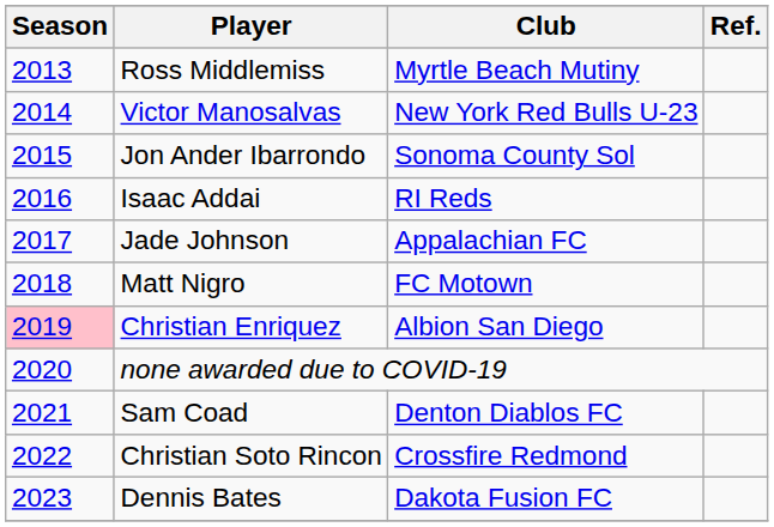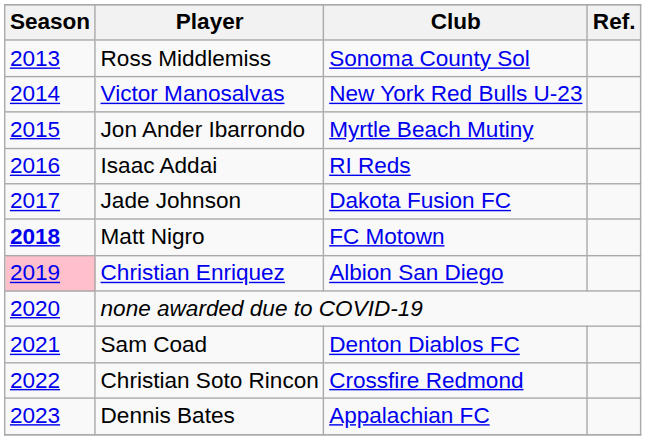Ross Middlemiss | Club: Myrtle Beach Mutiny -> Sonoma County Sol
Jon Ander Ibarrondo | Club: Sonoma County Sol -> Myrtle Beach Mutiny
Jade Johnson | Club: Appalachian FC -> Dakota Fusion FC
Matt Nigro | Season: normal -> bold
Dennis Bates | Club: Dakota Fusion FC -> Appalachian FC
